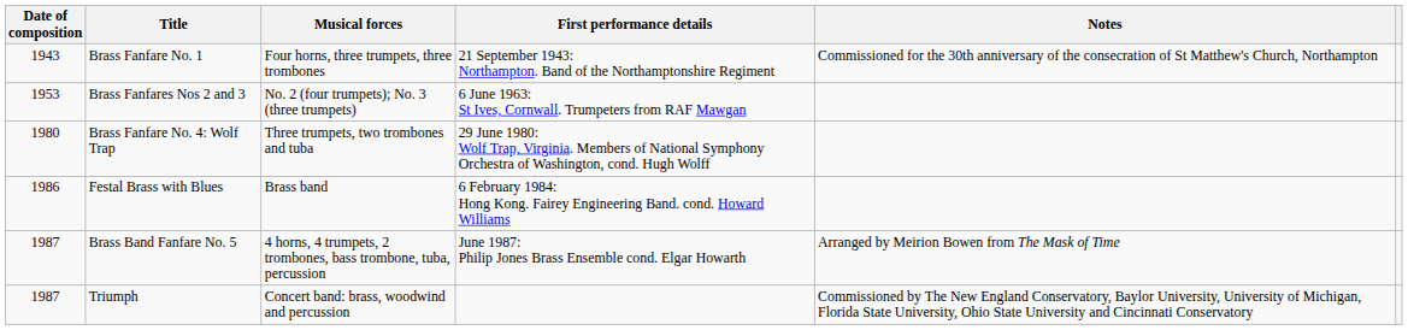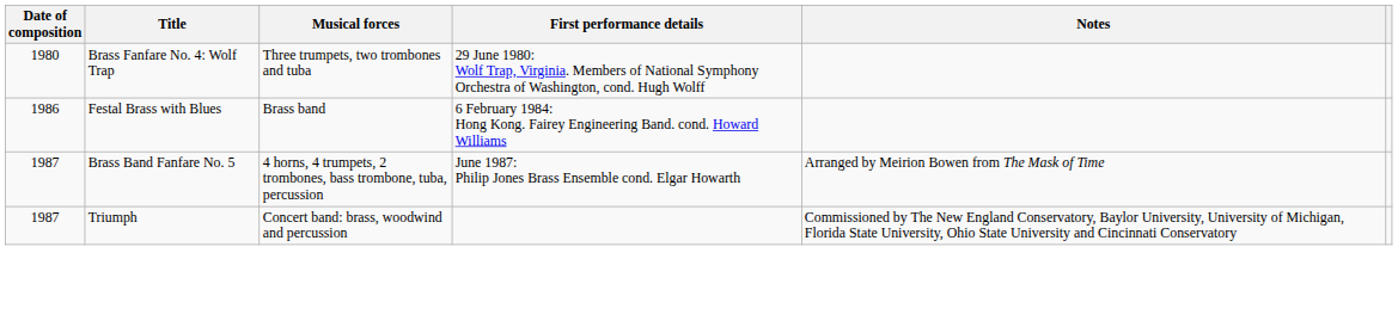- row: 1943 | Brass Fanfare No. 1 | Four horns, three trumpets, three trombones | 21 September 1943: Northampton. Band of the Northamptonshire Regiment | Commissioned for the 30th anniversary of the consecration of St Matthew's Church, Northampton
- row: 1953 | Brass Fanfares Nos 2 and 3 | No. 2 (four trumpets); No. 3 (three trumpets) | 6 June 1963: St Ives, Cornwall. Trumpeters from RAF Mawgan
